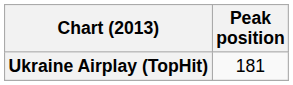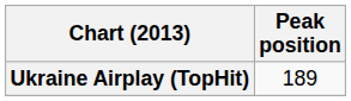Ukraine Airplay (TopHit) | Peak position: 181 -> 189
